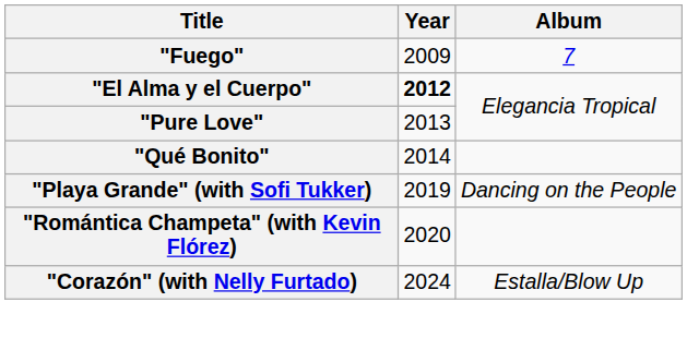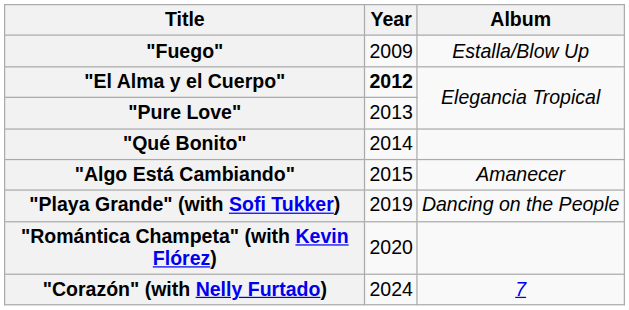"Fuego" | Album: 7 -> Estalla/Blow Up
+ row: "Algo Está Cambiando" | 2015 | Amanecer
"Corazón" (with Nelly Furtado) | Album: Estalla/Blow Up -> 7
